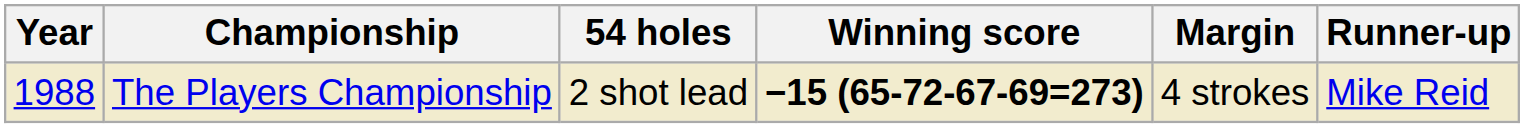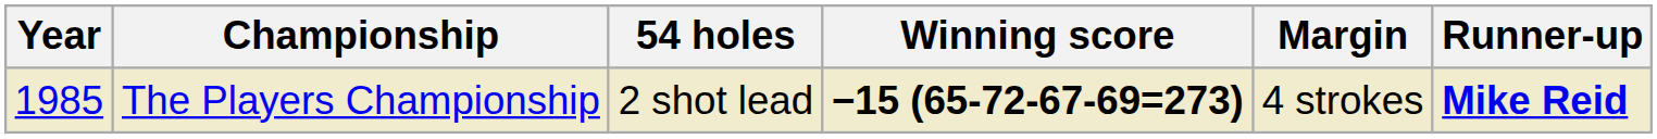The Players Championship | Year: 1988 -> 1985
The Players Championship | Runner-up: normal -> bold
